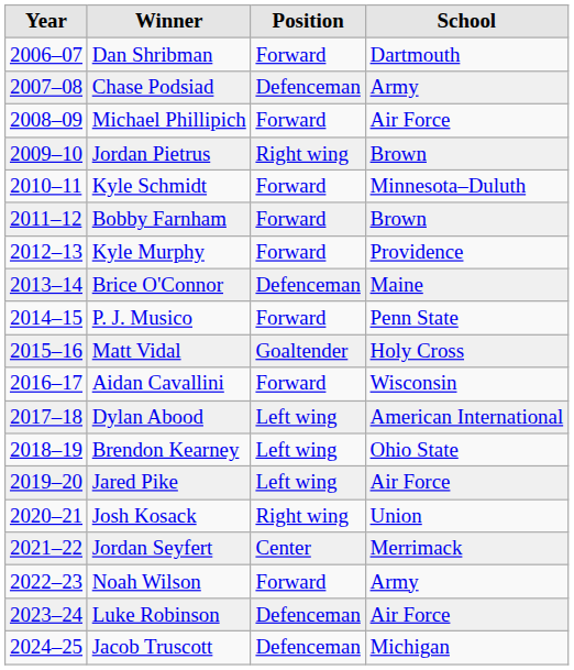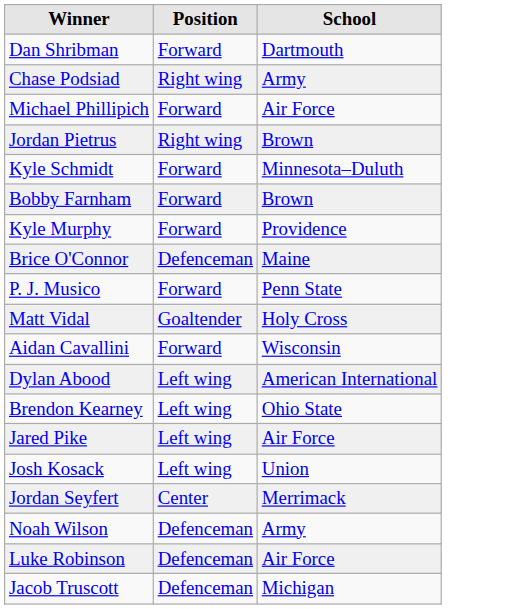- column: Year | 2006–07 | 2007–08 | 2008–09 | 2009–10 | 2010–11 | 2011–12 | 2012–13 | 2013–14 | 2014–15 | 2015–16 | 2016–17 | 2017–18 | 2018–19 | 2019–20 | 2020–21 | 2021–22 | 2022–23 | 2023–24 | 2024–25
Chase Podsiad | Position: Defenceman -> Right wing
Josh Kosack | Position: Right wing -> Left wing
Noah Wilson | Position: Forward -> Defenceman
